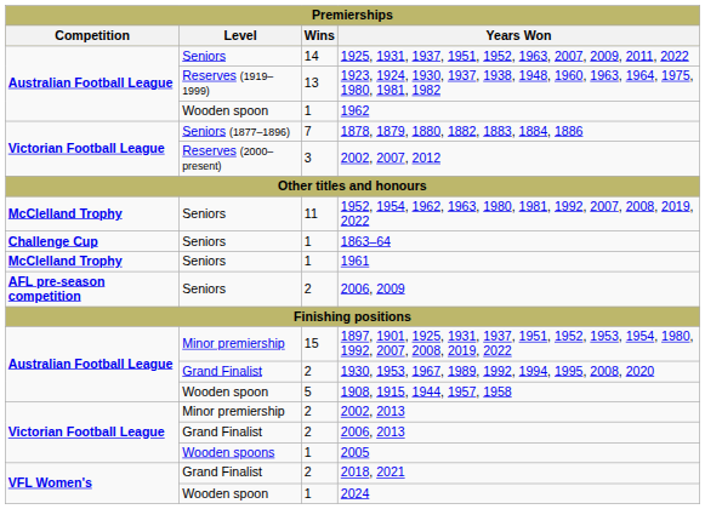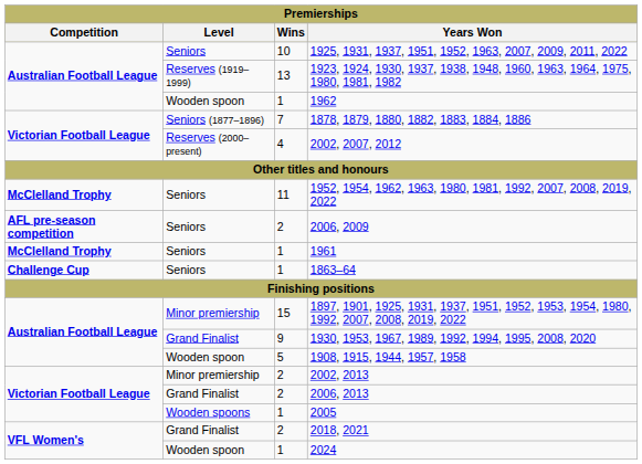1925, 1931, 1937, 1951, 1952, 1963, 2007, 2009, 2011, 2022 | Wins: 14 -> 10
2002, 2007, 2012 | Wins: 3 -> 4
rows swapped: 1863–64 <-> 2006, 2009
1930, 1953, 1967, 1989, 1992, 1994, 1995, 2008, 2020 | Wins: 2 -> 9
